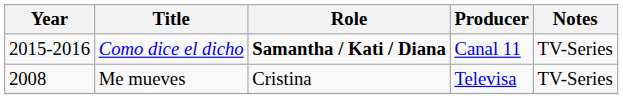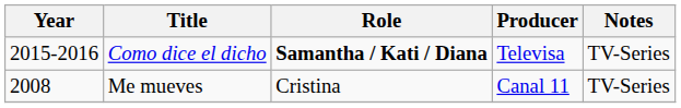Como dice el dicho | Producer: Canal 11 -> Televisa
Me mueves | Producer: Televisa -> Canal 11
